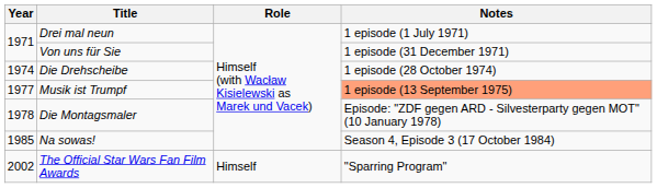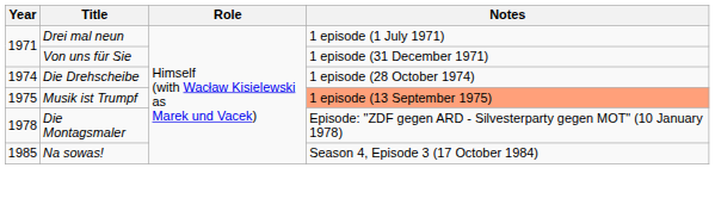Musik ist Trumpf | Year: 1977 -> 1975
- row: 2002 | The Official Star Wars Fan Film Awards | Himself | "Sparring Program"
